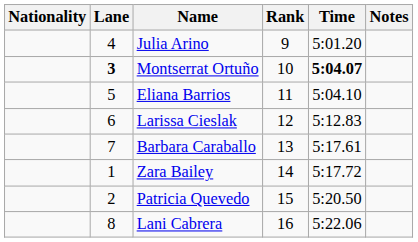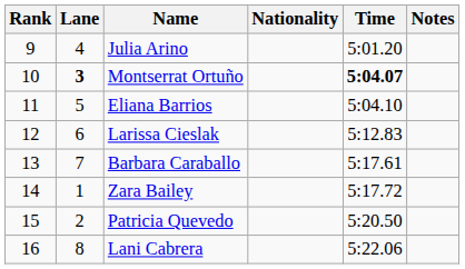columns swapped: Rank <-> Nationality
